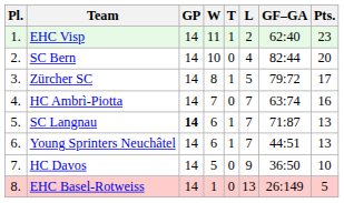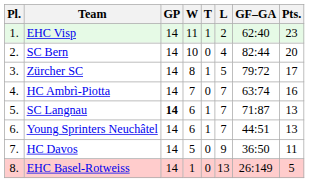HC Davos | Pts.: 10 -> 11
